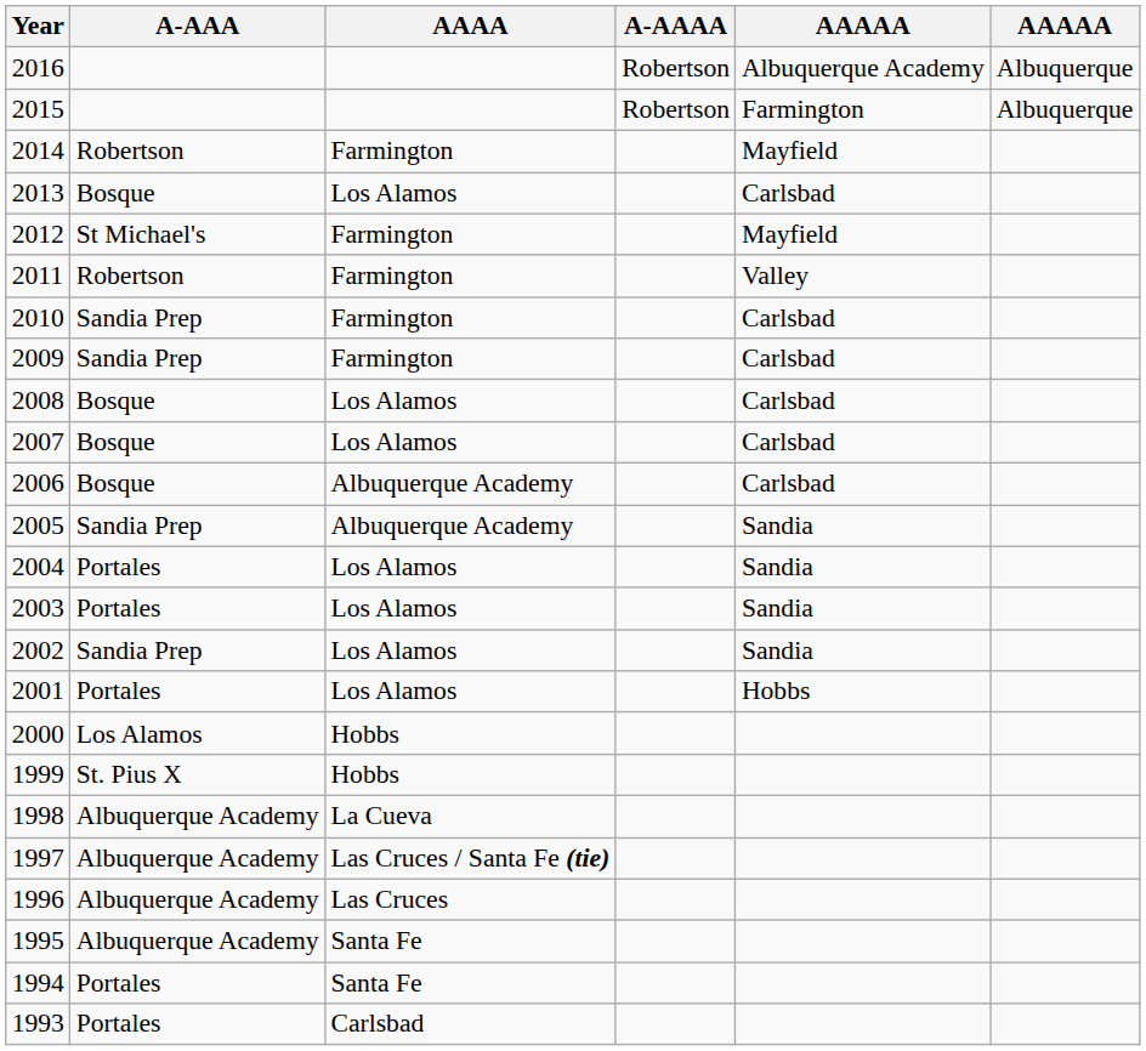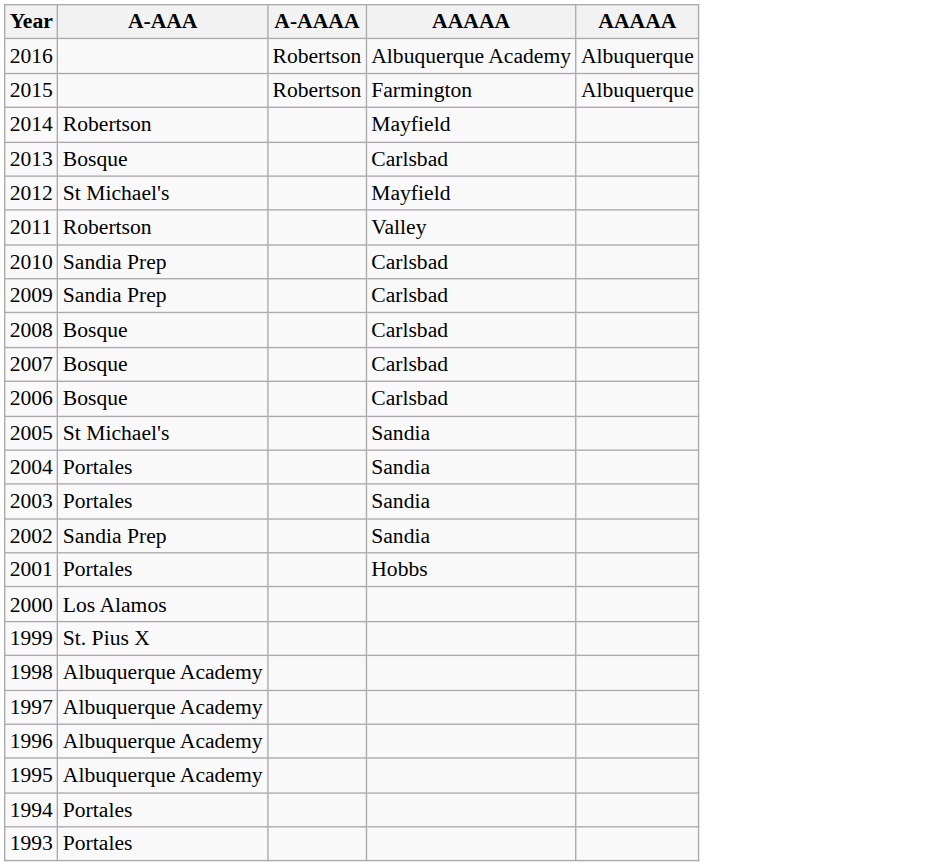- column: AAAA | Farmington | Los Alamos | Farmington | Farmington | Farmington | Farmington | Los Alamos | Los Alamos | Albuquerque Academy | Albuquerque Academy | Los Alamos | Los Alamos | Los Alamos | Los Alamos | Hobbs | Hobbs | La Cueva | Las Cruces / Santa Fe (tie) | Las Cruces | Santa Fe | Santa Fe | Carlsbad
2005 | A-AAA: Sandia Prep -> St Michael's
